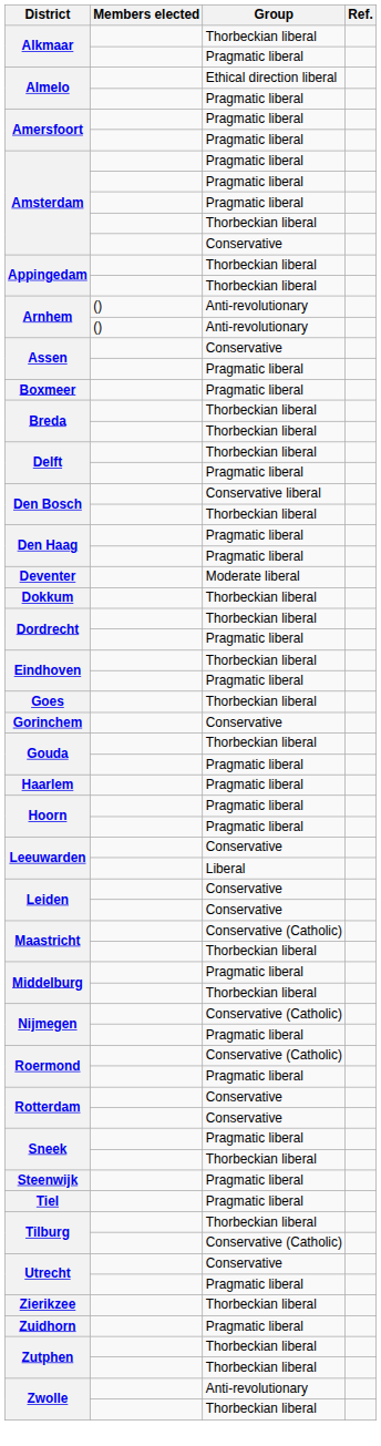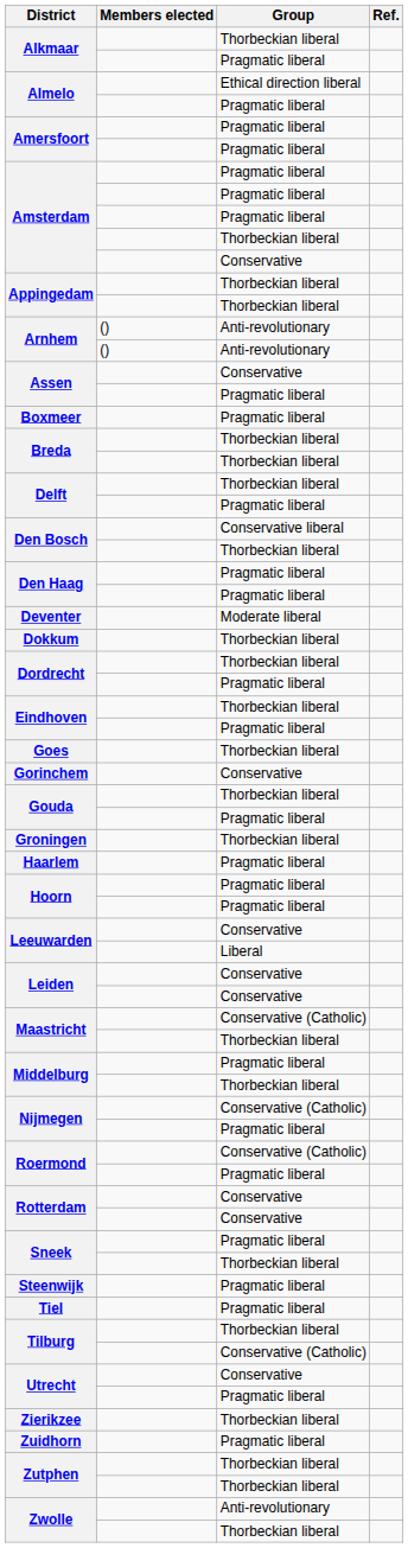+ row: Groningen | Thorbeckian liberal
